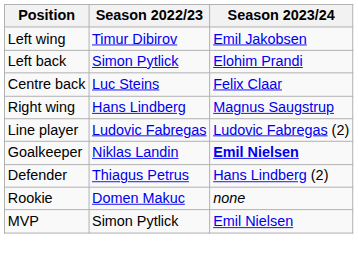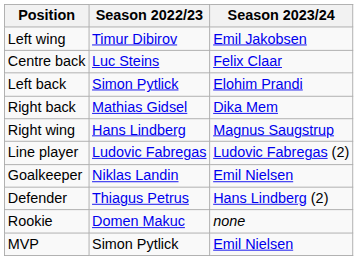rows swapped: Left back <-> Centre back
+ row: Right back | Mathias Gidsel | Dika Mem
Goalkeeper | Season 2023/24: bold -> normal
